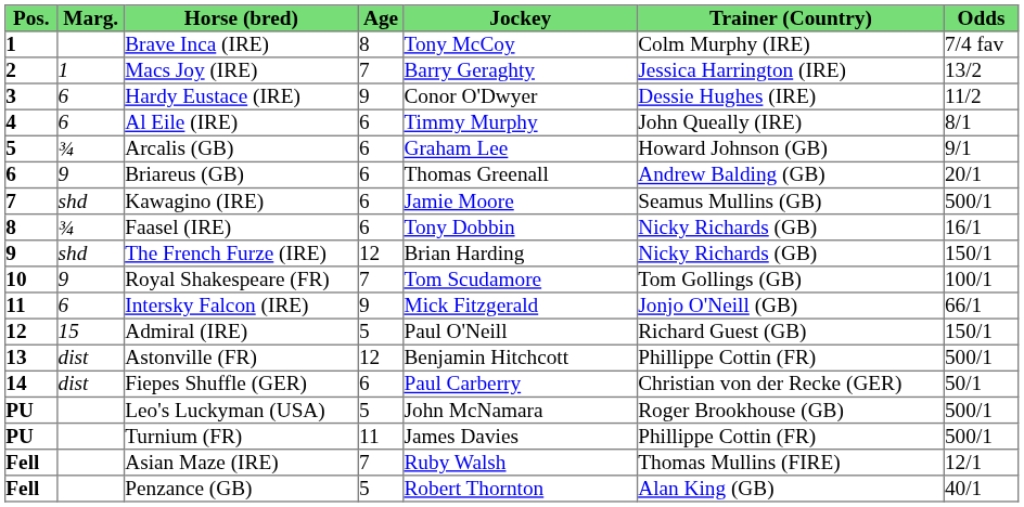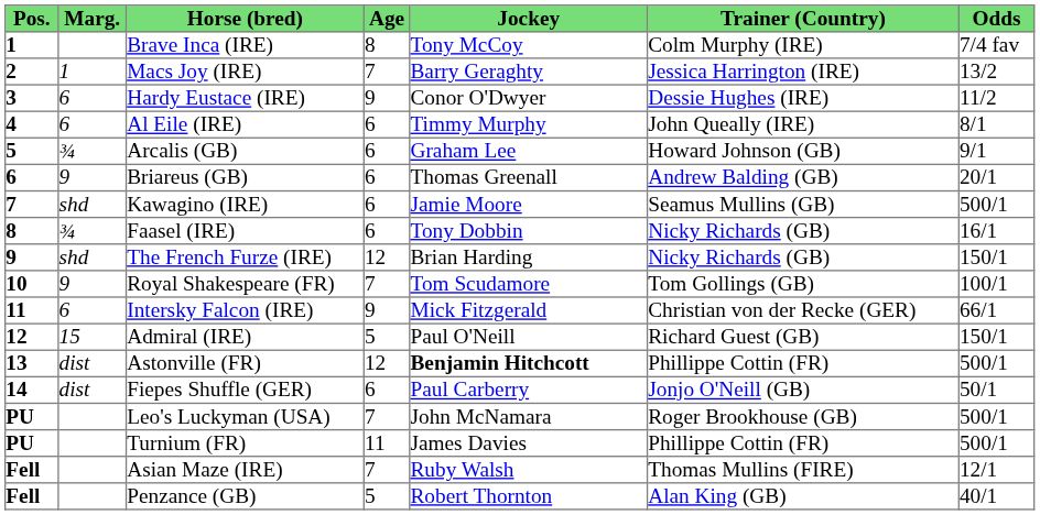Intersky Falcon (IRE) | Trainer (Country): Jonjo O'Neill (GB) -> Christian von der Recke (GER)
Astonville (FR) | Jockey: normal -> bold
Fiepes Shuffle (GER) | Trainer (Country): Christian von der Recke (GER) -> Jonjo O'Neill (GB)
Leo's Luckyman (USA) | Age: 5 -> 7
